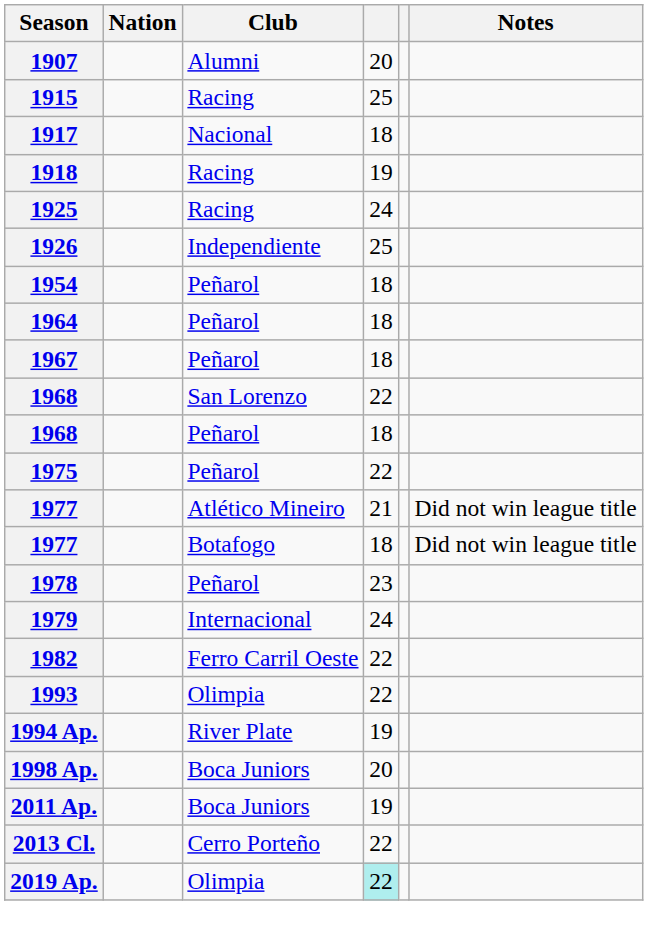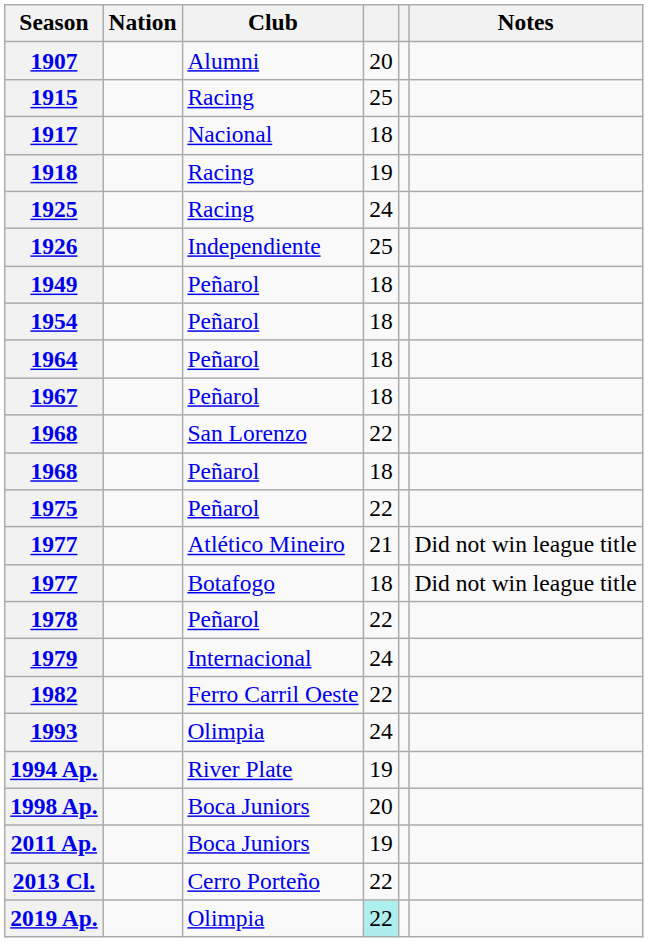+ row: 1949 | Peñarol | 18
1978 | column 4: 23 -> 22
1993 | column 4: 22 -> 24
